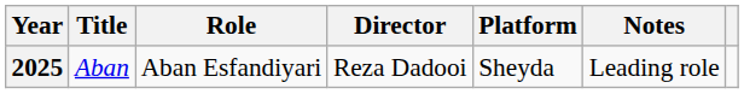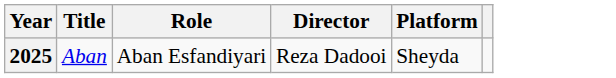- column: Notes | Leading role
